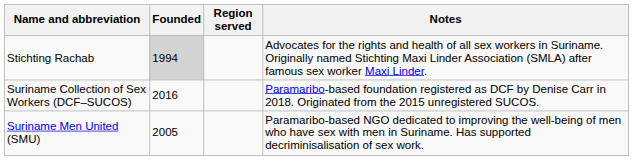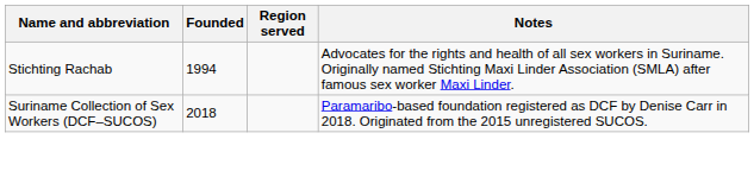Stichting Rachab | Founded: lightgrey background -> no background
Suriname Collection of Sex Workers (DCF–SUCOS) | Founded: 2016 -> 2018
- row: Suriname Men United (SMU) | 2005 | Paramaribo-based NGO dedicated to improving the well-being of men who have sex with men in Suriname. Has supported decriminisalisation of sex work.
